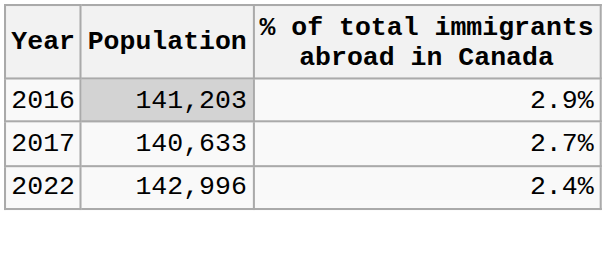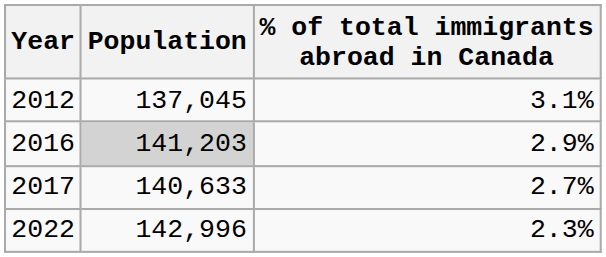+ row: 2012 | 137,045 | 3.1%
2022 | % of total immigrants abroad in Canada: 2.4% -> 2.3%
